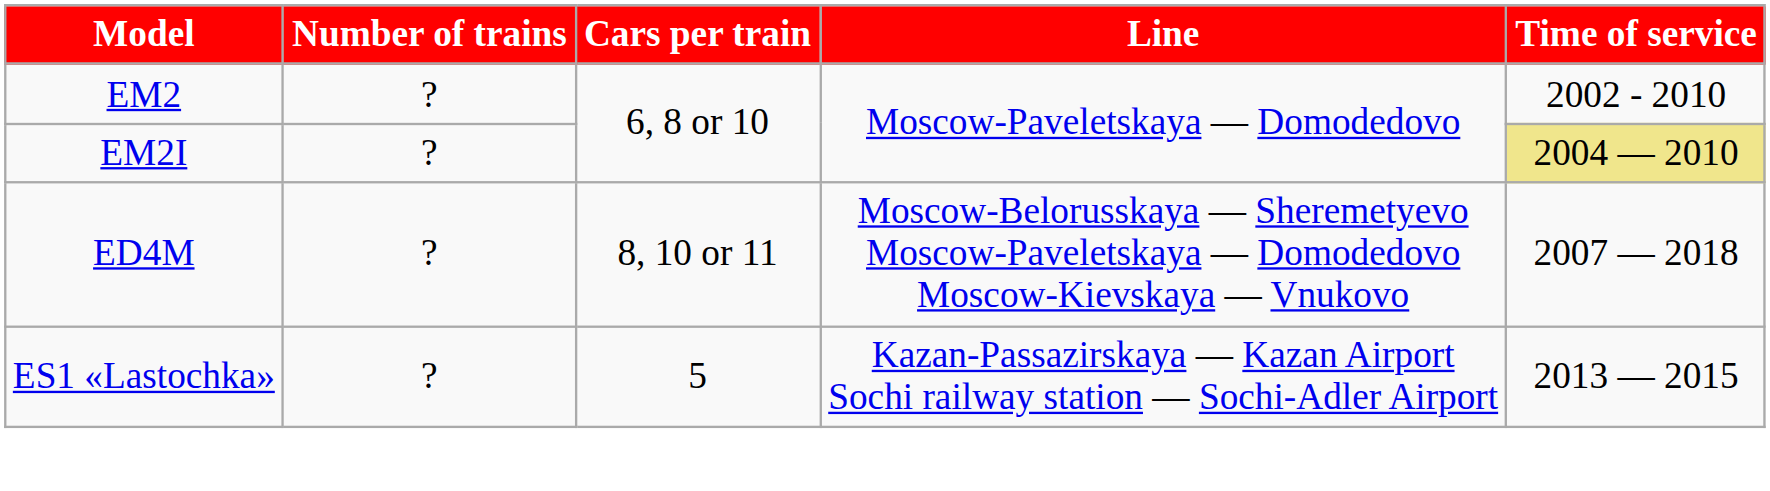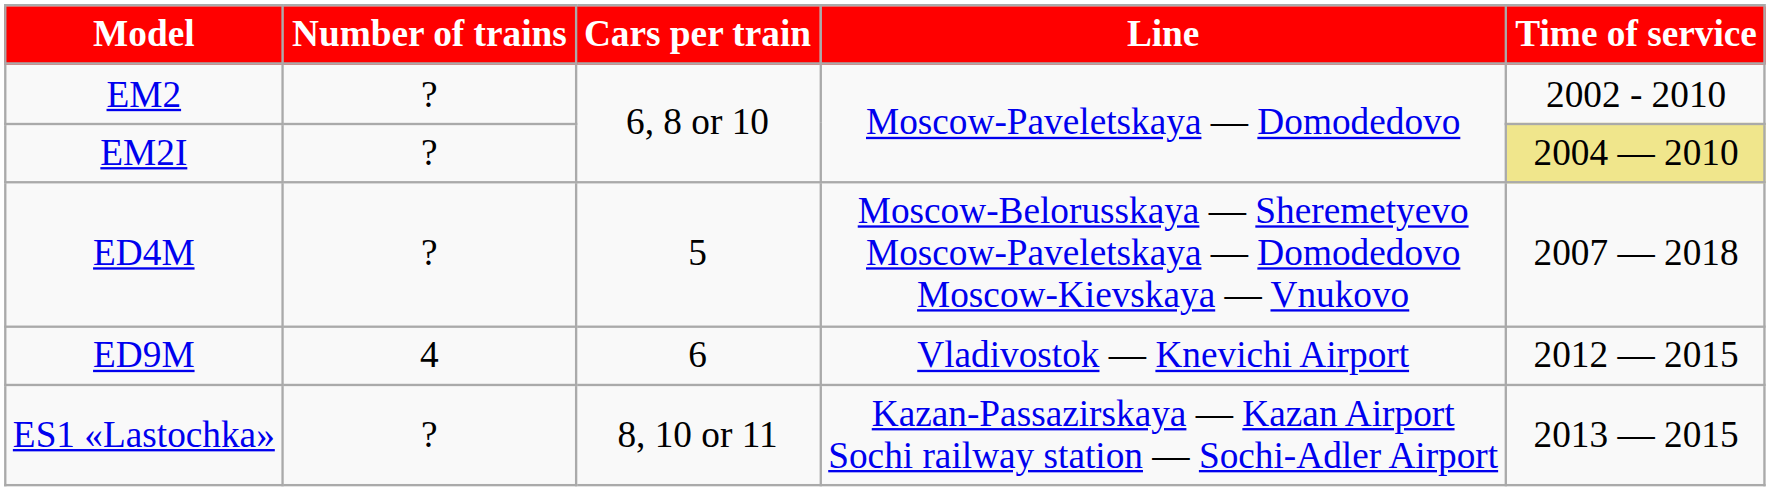ED4M | Cars per train: 8, 10 or 11 -> 5
+ row: ED9M | 4 | 6 | Vladivostok — Knevichi Airport | 2012 — 2015
ES1 «Lastochka» | Cars per train: 5 -> 8, 10 or 11
